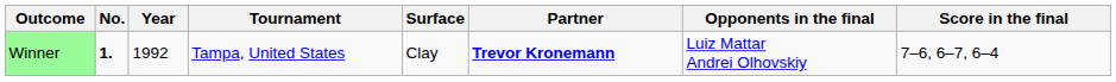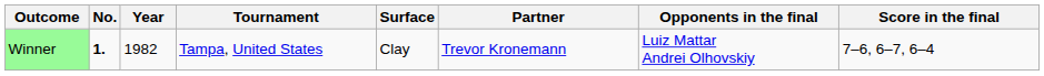Winner | Year: 1992 -> 1982
Winner | Partner: bold -> normal
